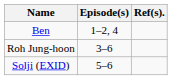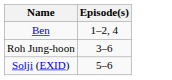- column: Ref(s).
